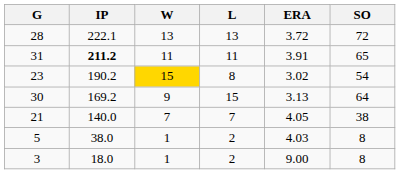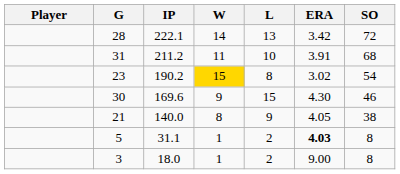+ column: Player
28 | W: 13 -> 14
28 | ERA: 3.72 -> 3.42
31 | IP: bold -> normal
31 | L: 11 -> 10
31 | SO: 65 -> 68
30 | IP: 169.2 -> 169.6
30 | ERA: 3.13 -> 4.30
30 | SO: 64 -> 46
21 | W: 7 -> 8
21 | L: 7 -> 9
5 | IP: 38.0 -> 31.1
5 | ERA: normal -> bold
